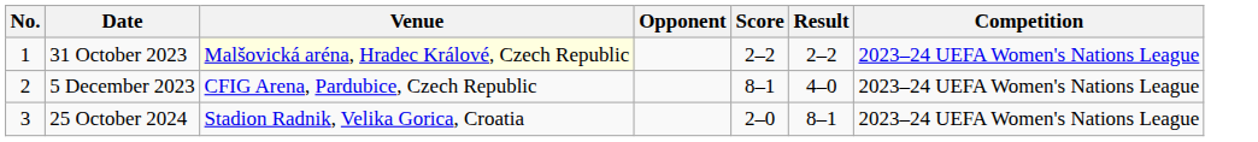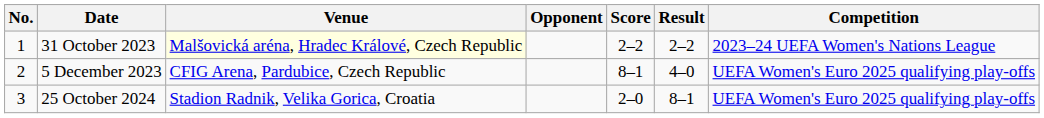5 December 2023 | Competition: 2023–24 UEFA Women's Nations League -> UEFA Women's Euro 2025 qualifying play-offs
25 October 2024 | Competition: 2023–24 UEFA Women's Nations League -> UEFA Women's Euro 2025 qualifying play-offs
